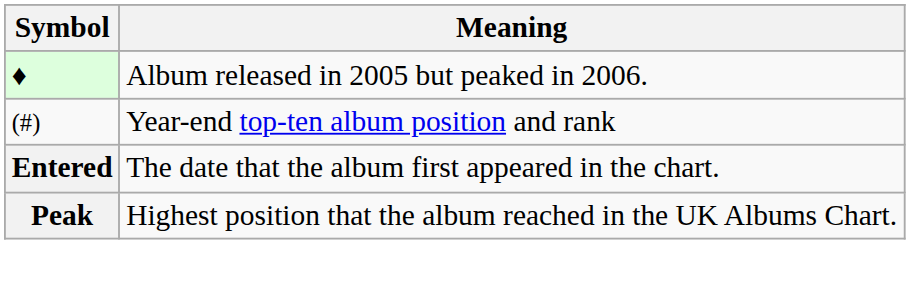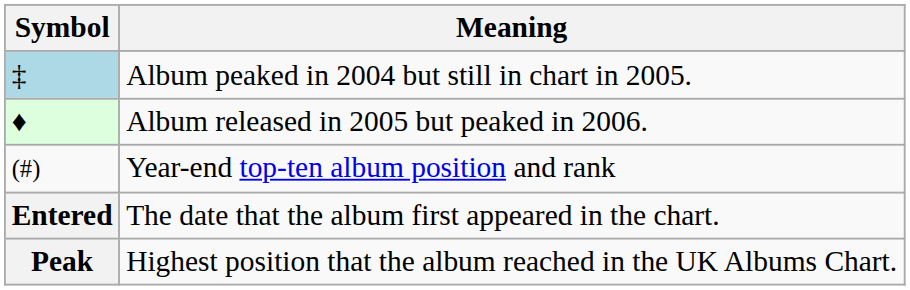+ row: ‡ | Album peaked in 2004 but still in chart in 2005.
